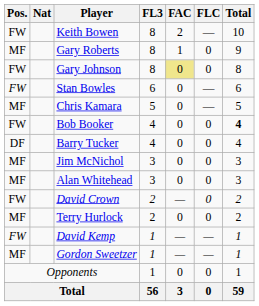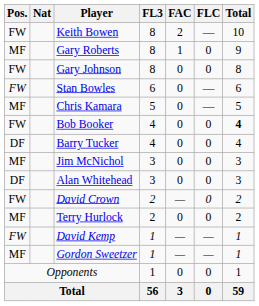Gary Johnson | FAC: khaki background -> no background
Alan Whitehead | Pos.: MF -> DF
